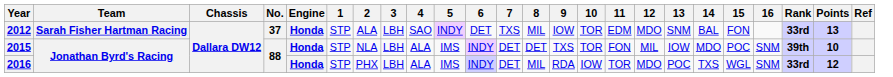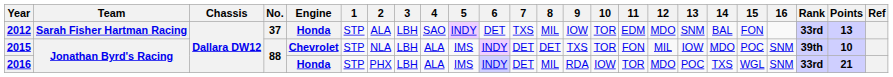2015 | Engine: Honda -> Chevrolet
2016 | Points: 12 -> 21
